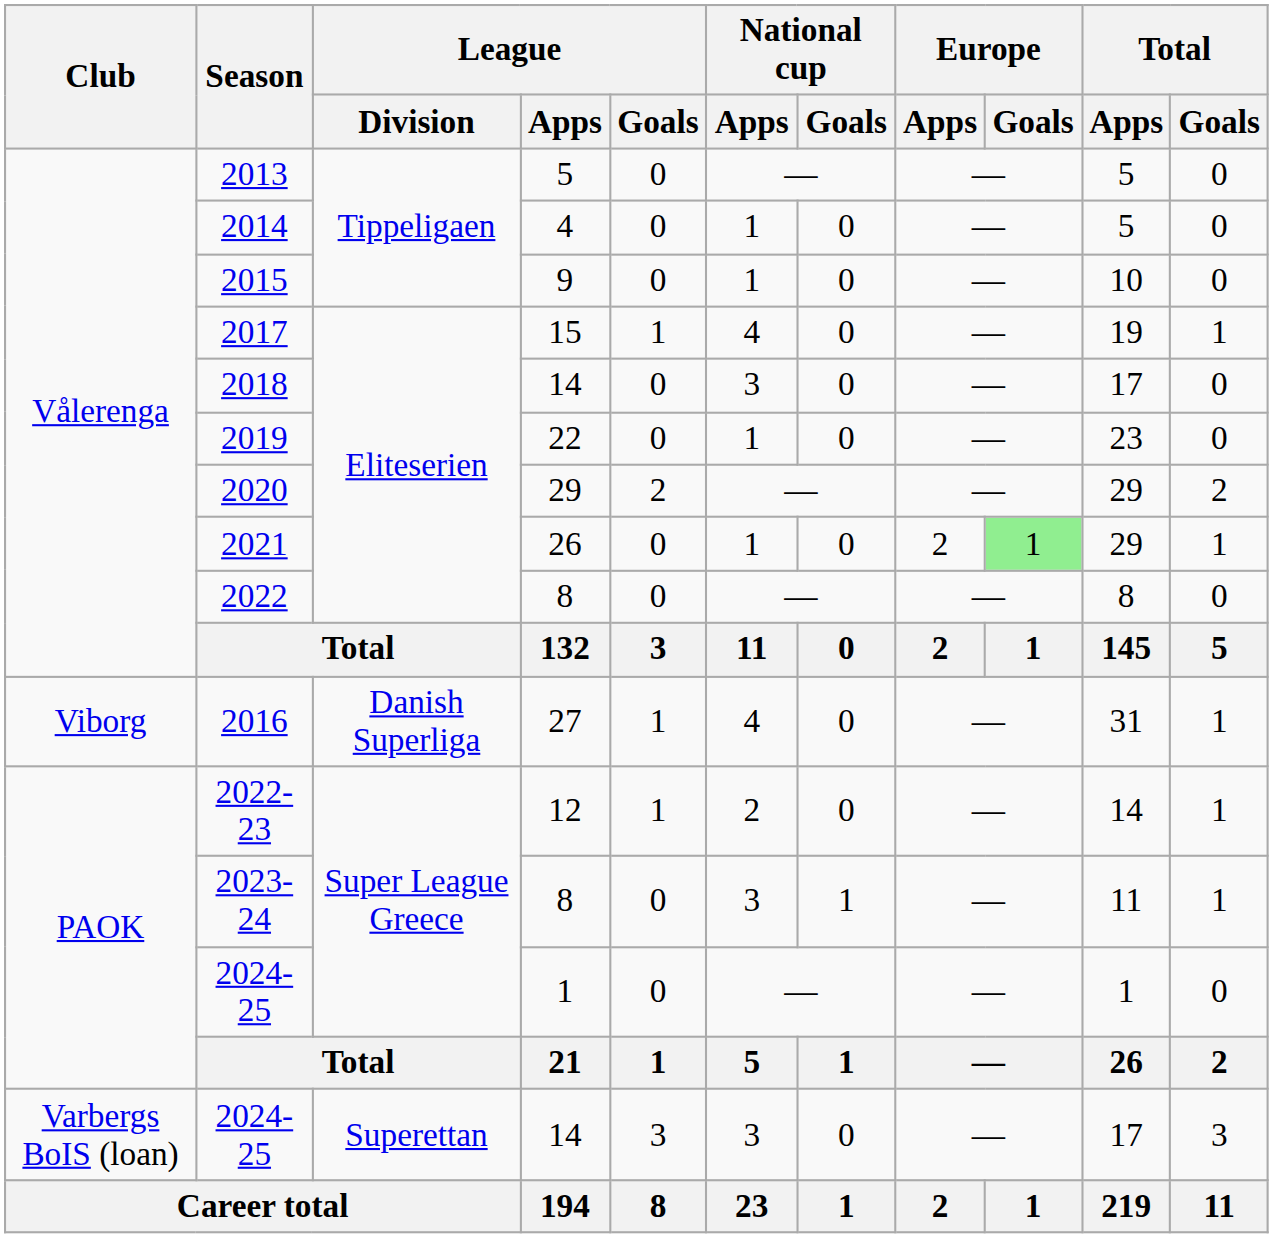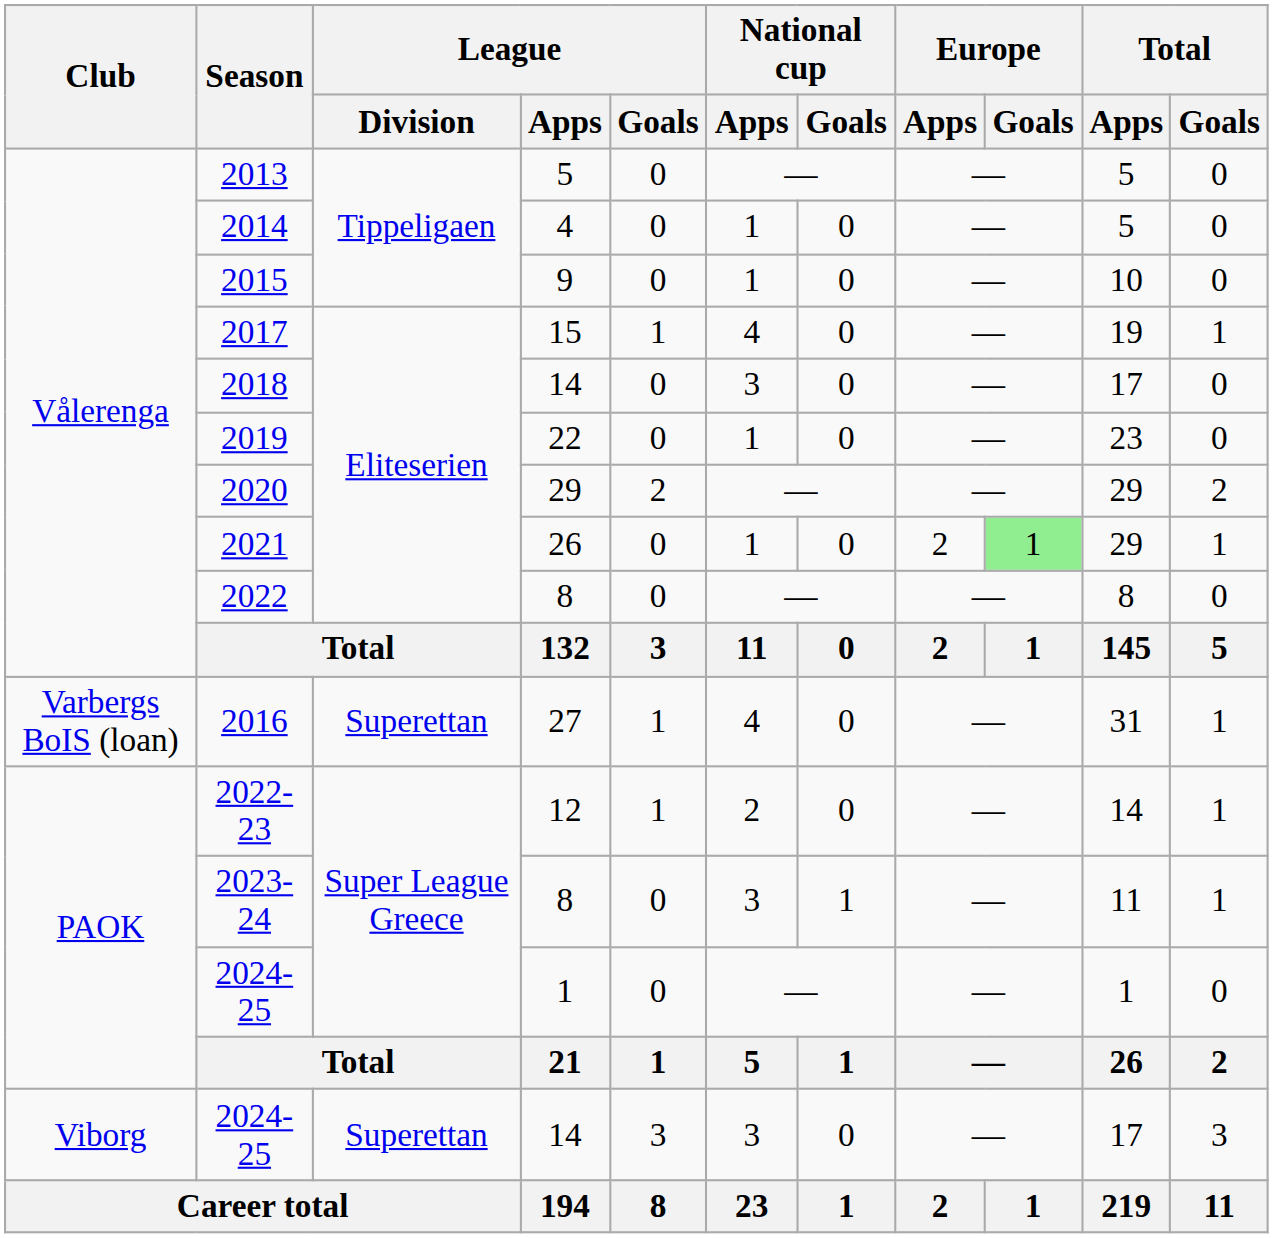2016 | Club: Viborg -> Varbergs BoIS (loan)
2016 | League / Division: Danish Superliga -> Superettan
2024-25 / 14 | Club: Varbergs BoIS (loan) -> Viborg
